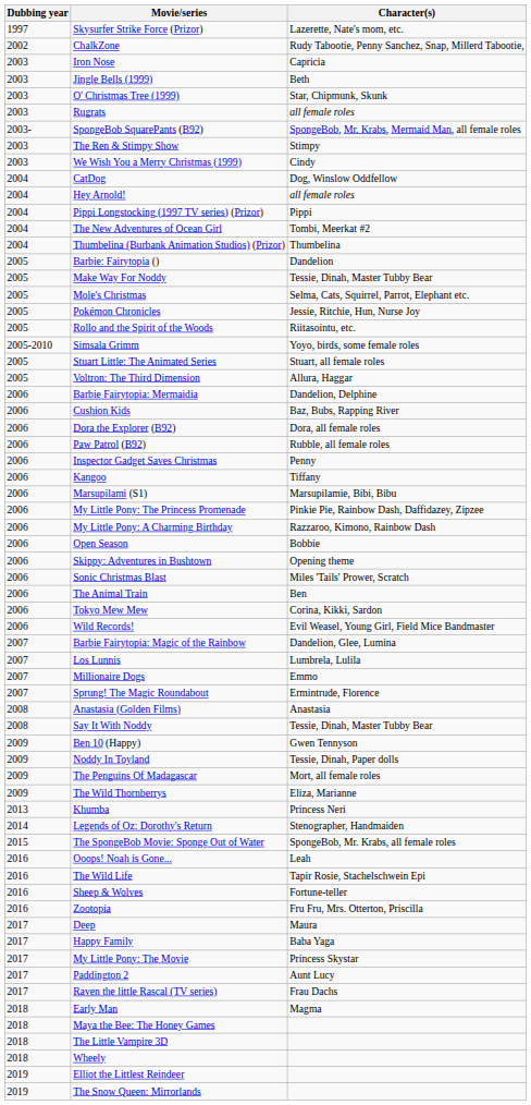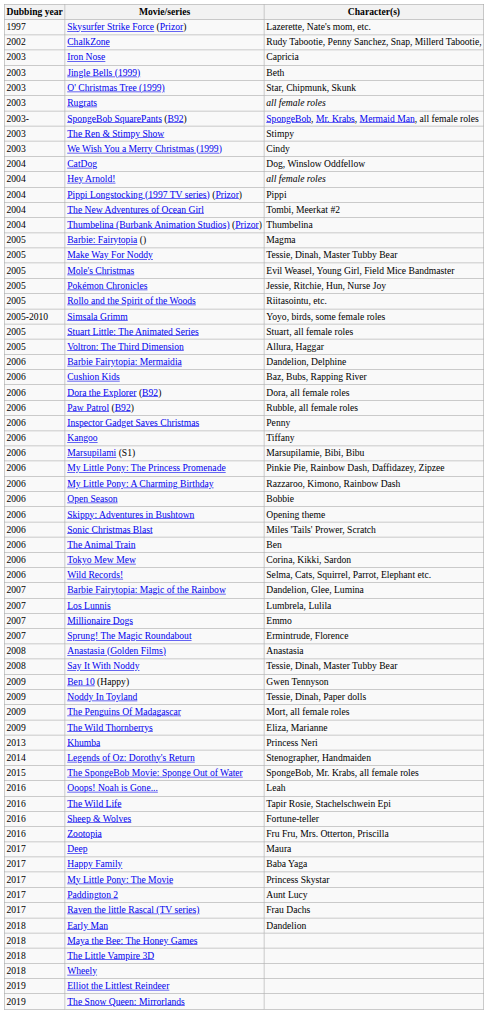Barbie: Fairytopia () | Character(s): Dandelion -> Magma
Mole's Christmas | Character(s): Selma, Cats, Squirrel, Parrot, Elephant etc. -> Evil Weasel, Young Girl, Field Mice Bandmaster
Wild Records! | Character(s): Evil Weasel, Young Girl, Field Mice Bandmaster -> Selma, Cats, Squirrel, Parrot, Elephant etc.
Early Man | Character(s): Magma -> Dandelion
